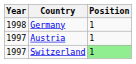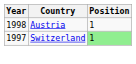- row: 1998 | Germany | 1
Austria | Year: 1997 -> 1998
